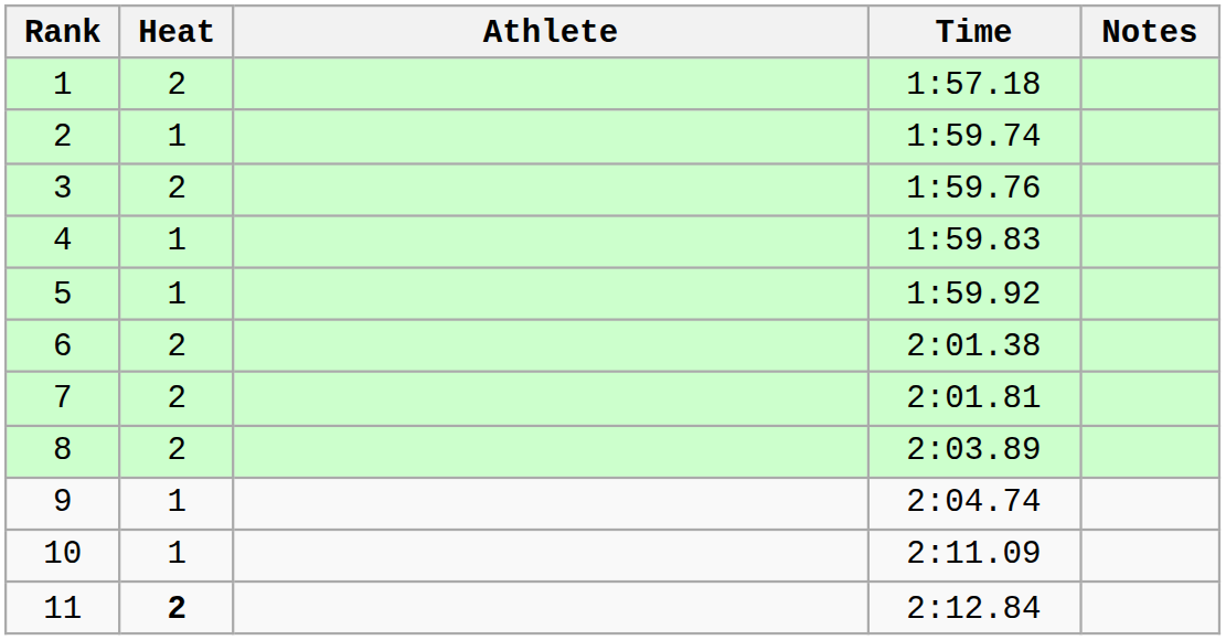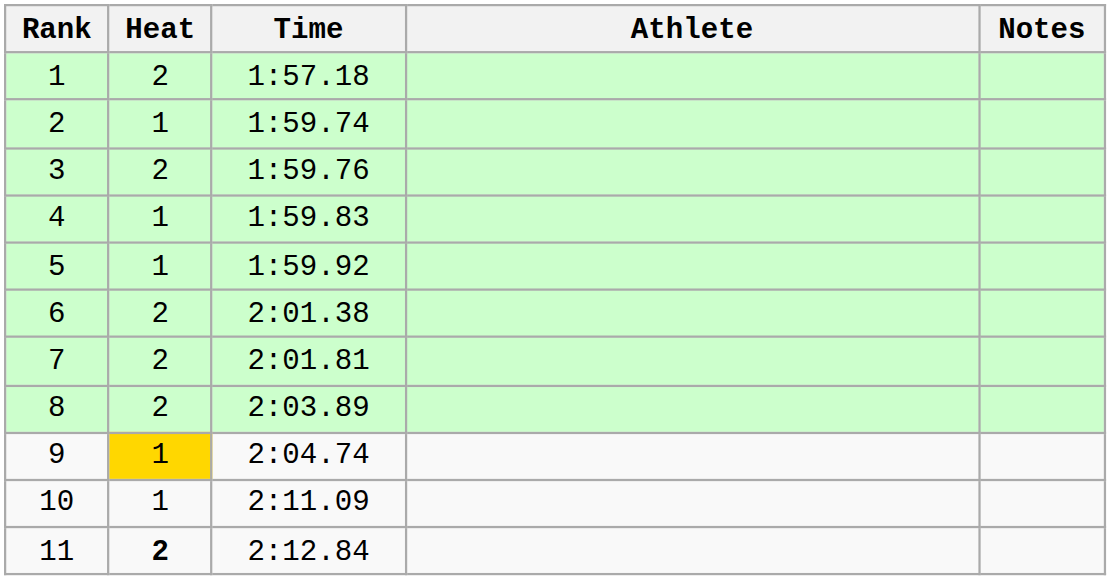columns swapped: Athlete <-> Time
9 | Heat: no background -> gold background
